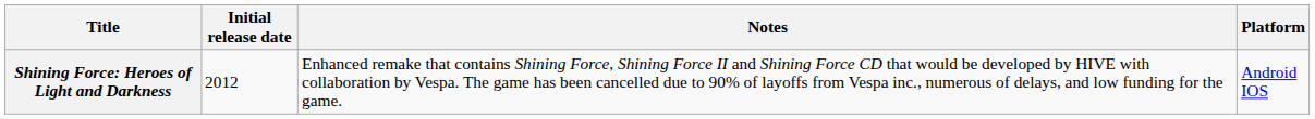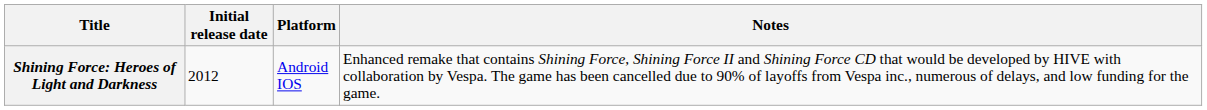columns swapped: Platform <-> Notes
